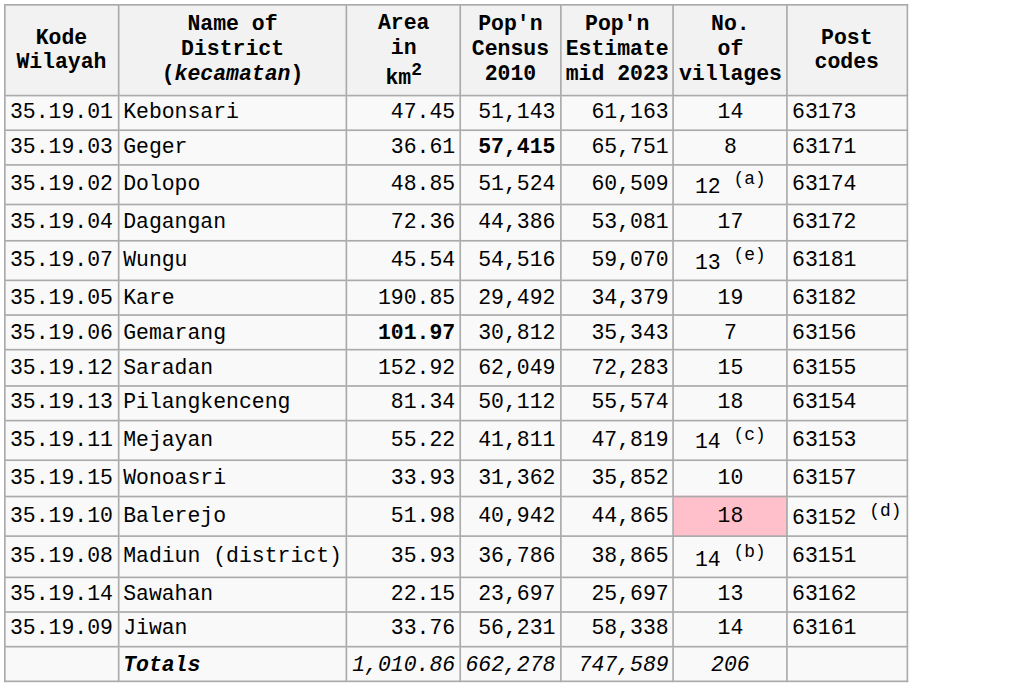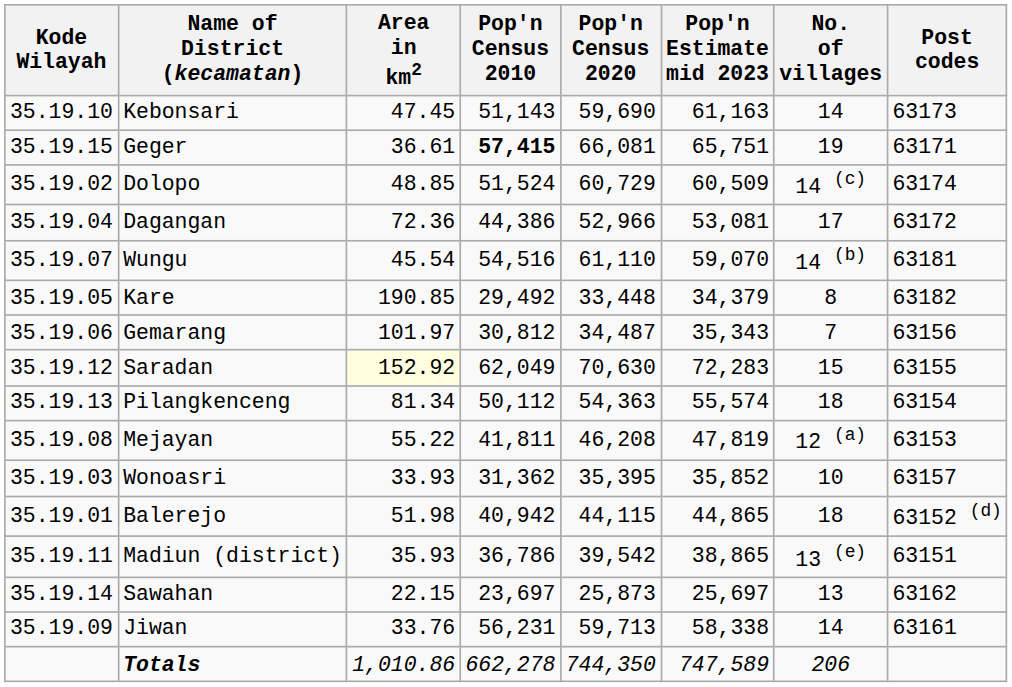+ column: Pop'n Census 2020 | 59,690 | 66,081 | 60,729 | 52,966 | 61,110 | 33,448 | 34,487 | 70,630 | 54,363 | 46,208 | 35,395 | 44,115 | 39,542 | 25,873 | 59,713 | 744,350
Kebonsari | Kode Wilayah: 35.19.01 -> 35.19.10
Geger | Kode Wilayah: 35.19.03 -> 35.19.15
Geger | No. of villages: 8 -> 19
Dolopo | No. of villages: 12 (a) -> 14 (c)
Wungu | No. of villages: 13 (e) -> 14 (b)
Kare | No. of villages: 19 -> 8
Gemarang | Area in km2: bold -> normal
Saradan | Area in km2: no background -> lightyellow background
Mejayan | Kode Wilayah: 35.19.11 -> 35.19.08
Mejayan | No. of villages: 14 (c) -> 12 (a)
Wonoasri | Kode Wilayah: 35.19.15 -> 35.19.03
Balerejo | Kode Wilayah: 35.19.10 -> 35.19.01
Balerejo | No. of villages: pink background -> no background
Madiun (district) | Kode Wilayah: 35.19.08 -> 35.19.11
Madiun (district) | No. of villages: 14 (b) -> 13 (e)
